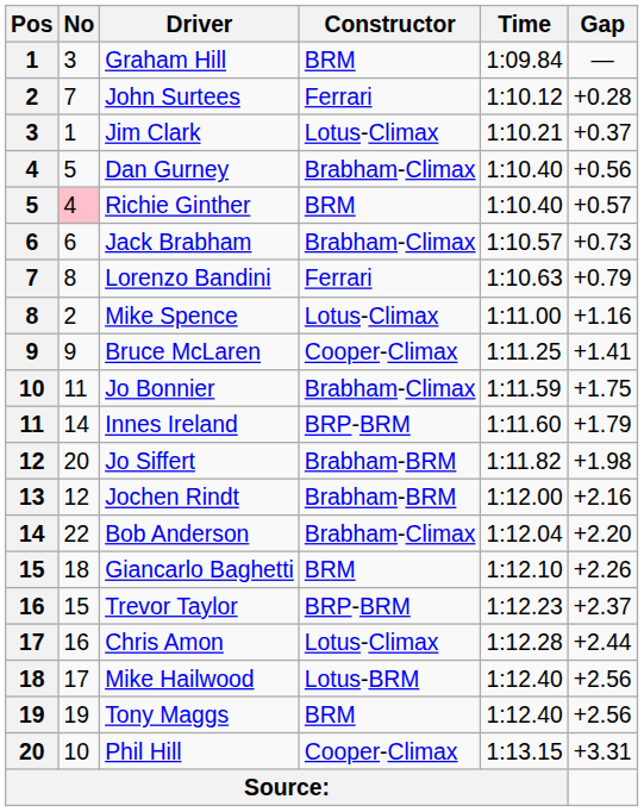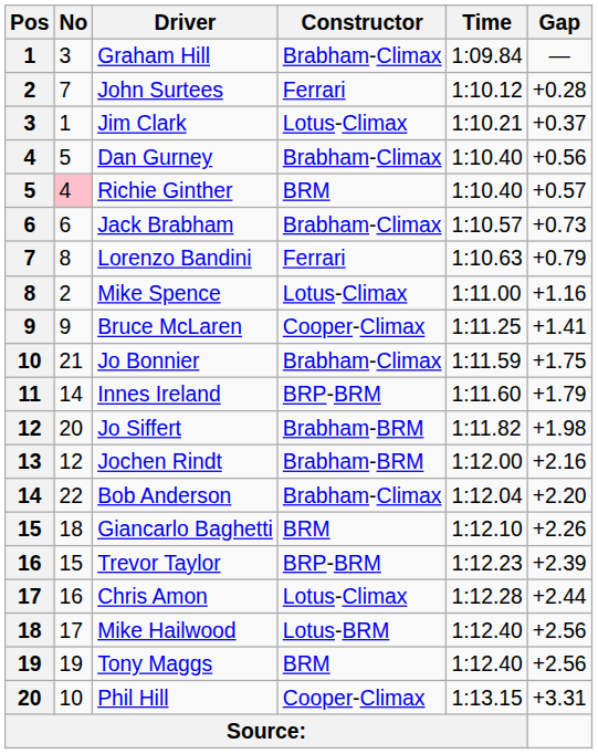Graham Hill | Constructor: BRM -> Brabham-Climax
Jo Bonnier | No: 11 -> 21
Trevor Taylor | Gap: +2.37 -> +2.39
